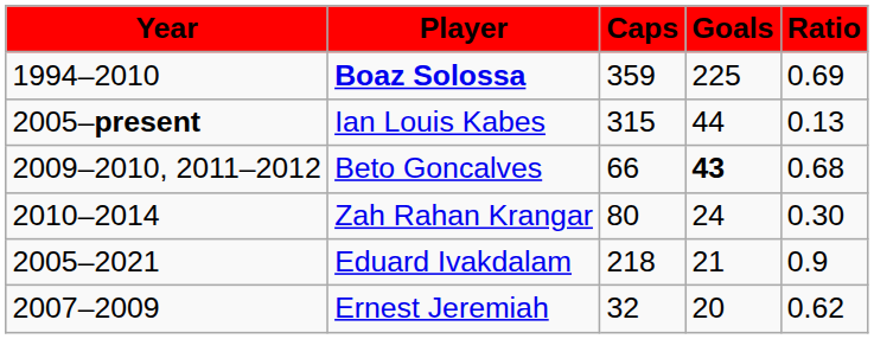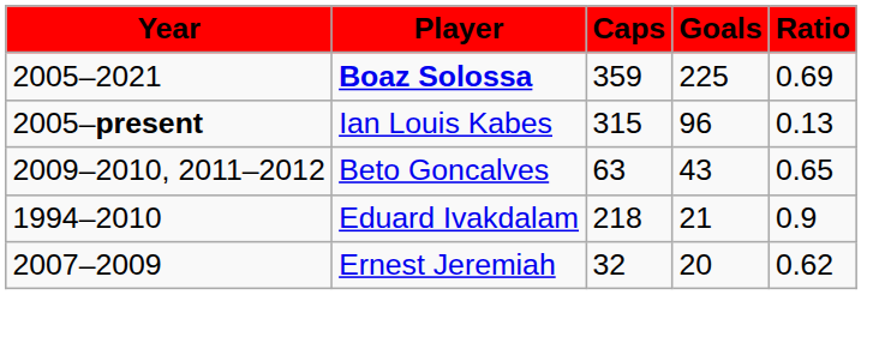Boaz Solossa | Year: 1994–2010 -> 2005–2021
Ian Louis Kabes | Goals: 44 -> 96
Beto Goncalves | Caps: 66 -> 63
Beto Goncalves | Goals: bold -> normal
Beto Goncalves | Ratio: 0.68 -> 0.65
- row: 2010–2014 | Zah Rahan Krangar | 80 | 24 | 0.30
Eduard Ivakdalam | Year: 2005–2021 -> 1994–2010
